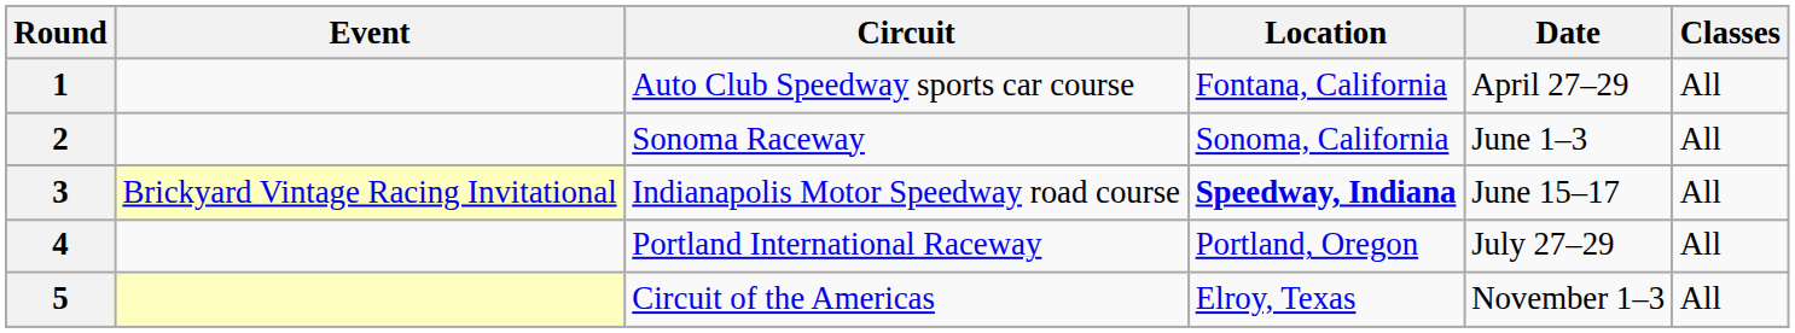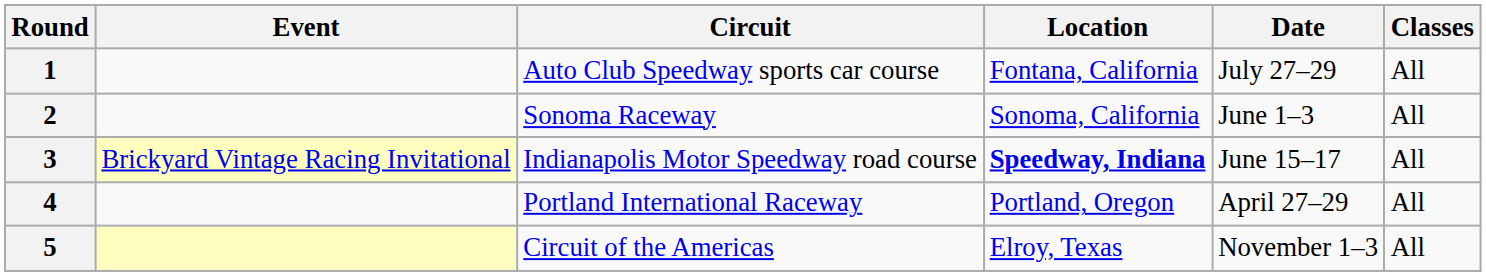1 | Date: April 27–29 -> July 27–29
4 | Date: July 27–29 -> April 27–29
